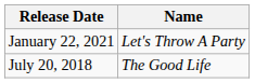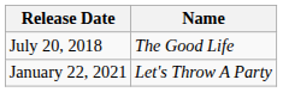rows swapped: July 20, 2018 <-> January 22, 2021
